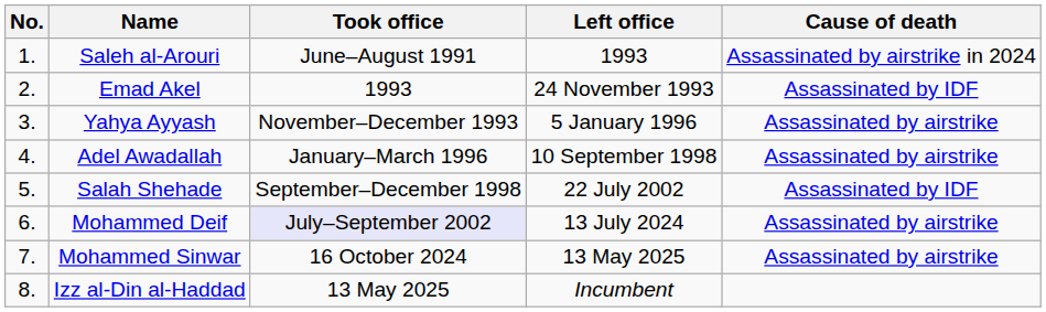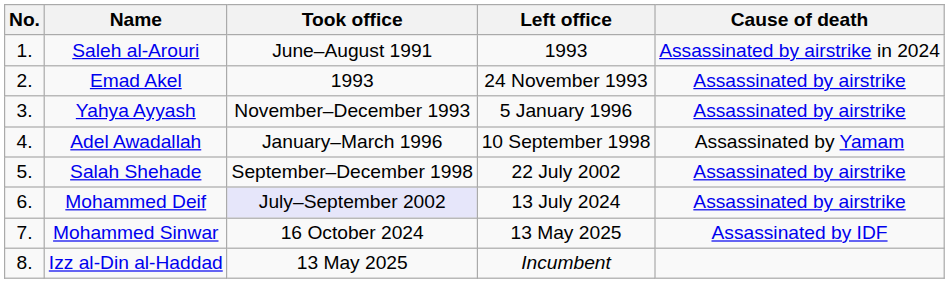Emad Akel | Cause of death: Assassinated by IDF -> Assassinated by airstrike
Adel Awadallah | Cause of death: Assassinated by airstrike -> Assassinated by Yamam
Salah Shehade | Cause of death: Assassinated by IDF -> Assassinated by airstrike
Mohammed Sinwar | Cause of death: Assassinated by airstrike -> Assassinated by IDF
